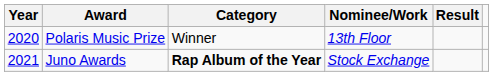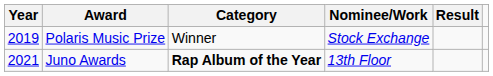Polaris Music Prize | Year: 2020 -> 2019
Polaris Music Prize | Nominee/Work: 13th Floor -> Stock Exchange
Juno Awards | Nominee/Work: Stock Exchange -> 13th Floor
